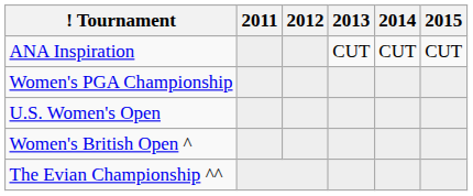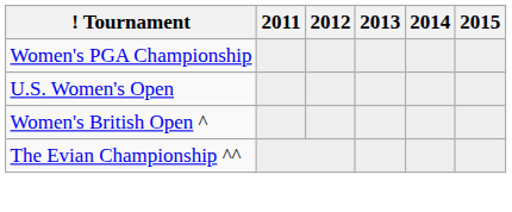- row: ANA Inspiration | CUT | CUT | CUT
